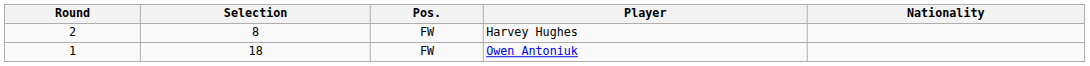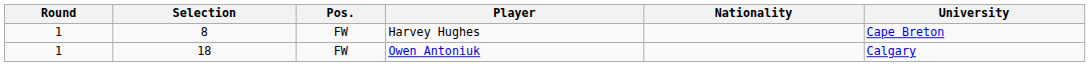+ column: University | Cape Breton | Calgary
Harvey Hughes | Round: 2 -> 1
